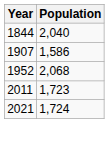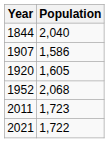+ row: 1920 | 1,605
2021 | Population: 1,724 -> 1,722
